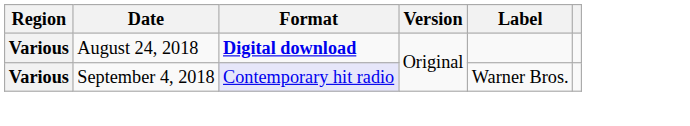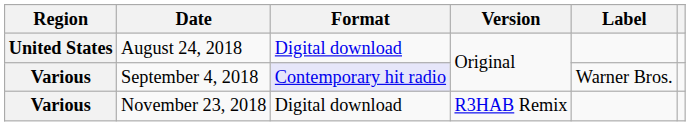August 24, 2018 | Region: Various -> United States
August 24, 2018 | Format: bold -> normal
+ row: Various | November 23, 2018 | Digital download | R3HAB Remix
